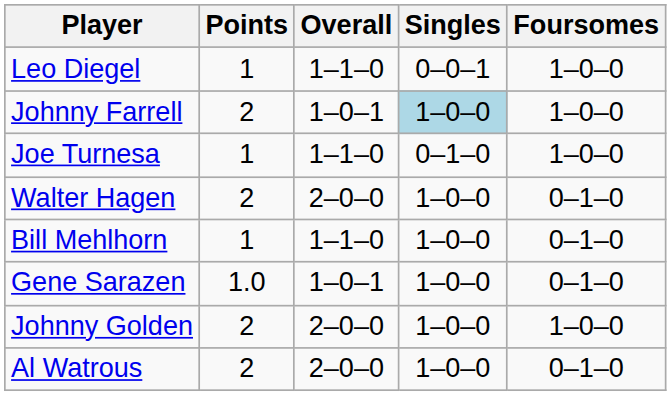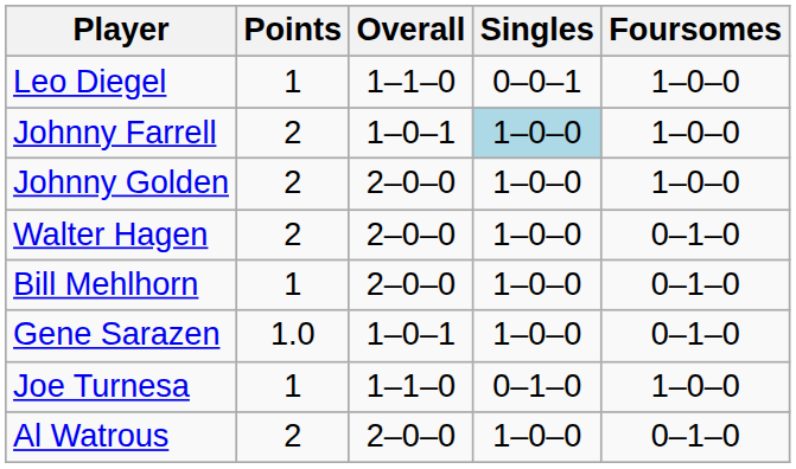rows swapped: Johnny Golden <-> Joe Turnesa
Bill Mehlhorn | Overall: 1–1–0 -> 2–0–0
